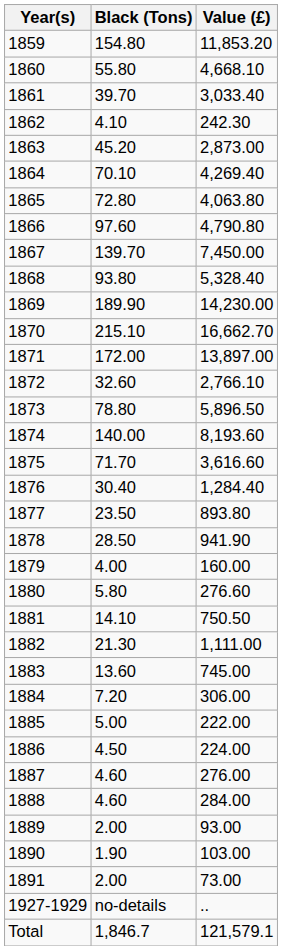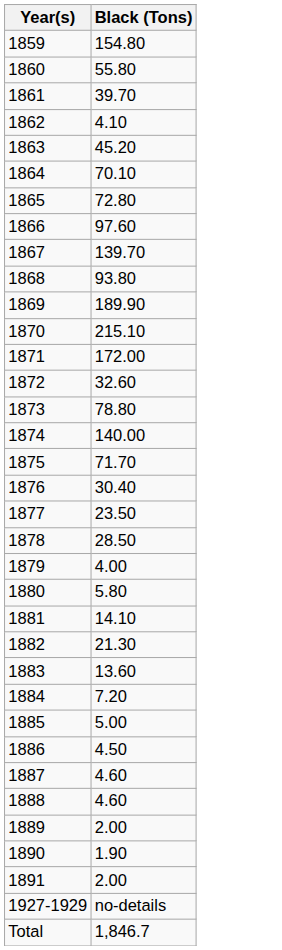- column: Value (£) | 11,853.20 | 4,668.10 | 3,033.40 | 242.30 | 2,873.00 | 4,269.40 | 4,063.80 | 4,790.80 | 7,450.00 | 5,328.40 | 14,230.00 | 16,662.70 | 13,897.00 | 2,766.10 | 5,896.50 | 8,193.60 | 3,616.60 | 1,284.40 | 893.80 | 941.90 | 160.00 | 276.60 | 750.50 | 1,111.00 | 745.00 | 306.00 | 222.00 | 224.00 | 276.00 | 284.00 | 93.00 | 103.00 | 73.00 | .. | 121,579.1
